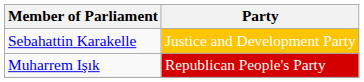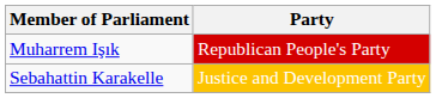rows swapped: Sebahattin Karakelle <-> Muharrem Işık
